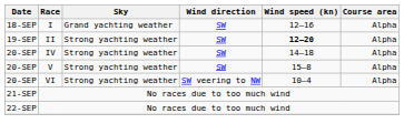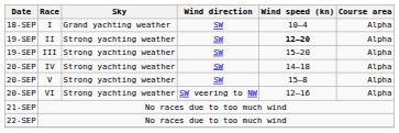I | Wind speed (kn): 12–16 -> 10–4
+ row: 19-SEP | III | Strong yachting weather | SW | 15–20 | Alpha
VI | Wind speed (kn): 10–4 -> 12–16
